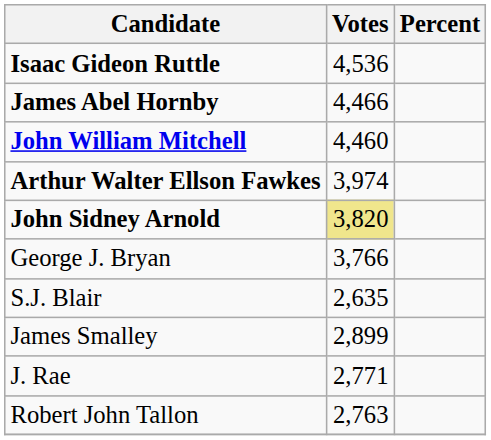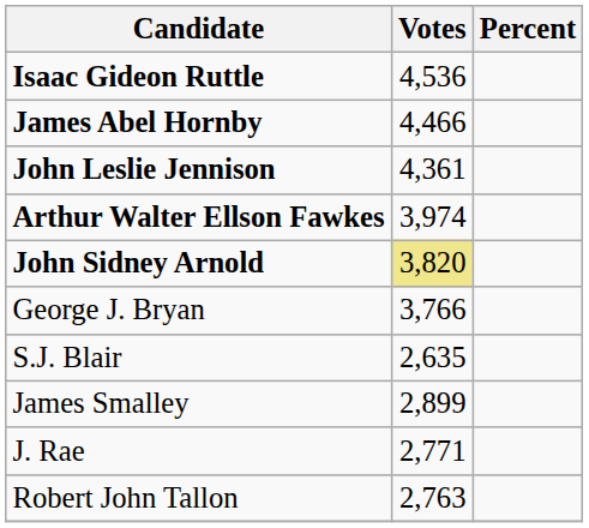+ row: John Leslie Jennison | 4,361
- row: John William Mitchell | 4,460
